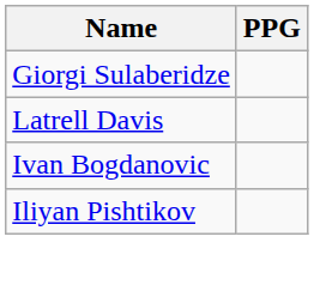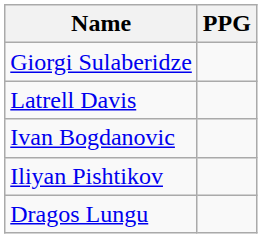+ row: Dragos Lungu
